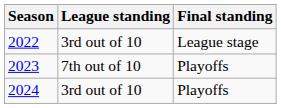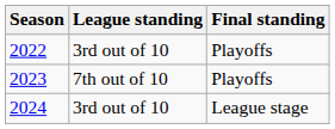2022 | Final standing: League stage -> Playoffs
2024 | Final standing: Playoffs -> League stage
